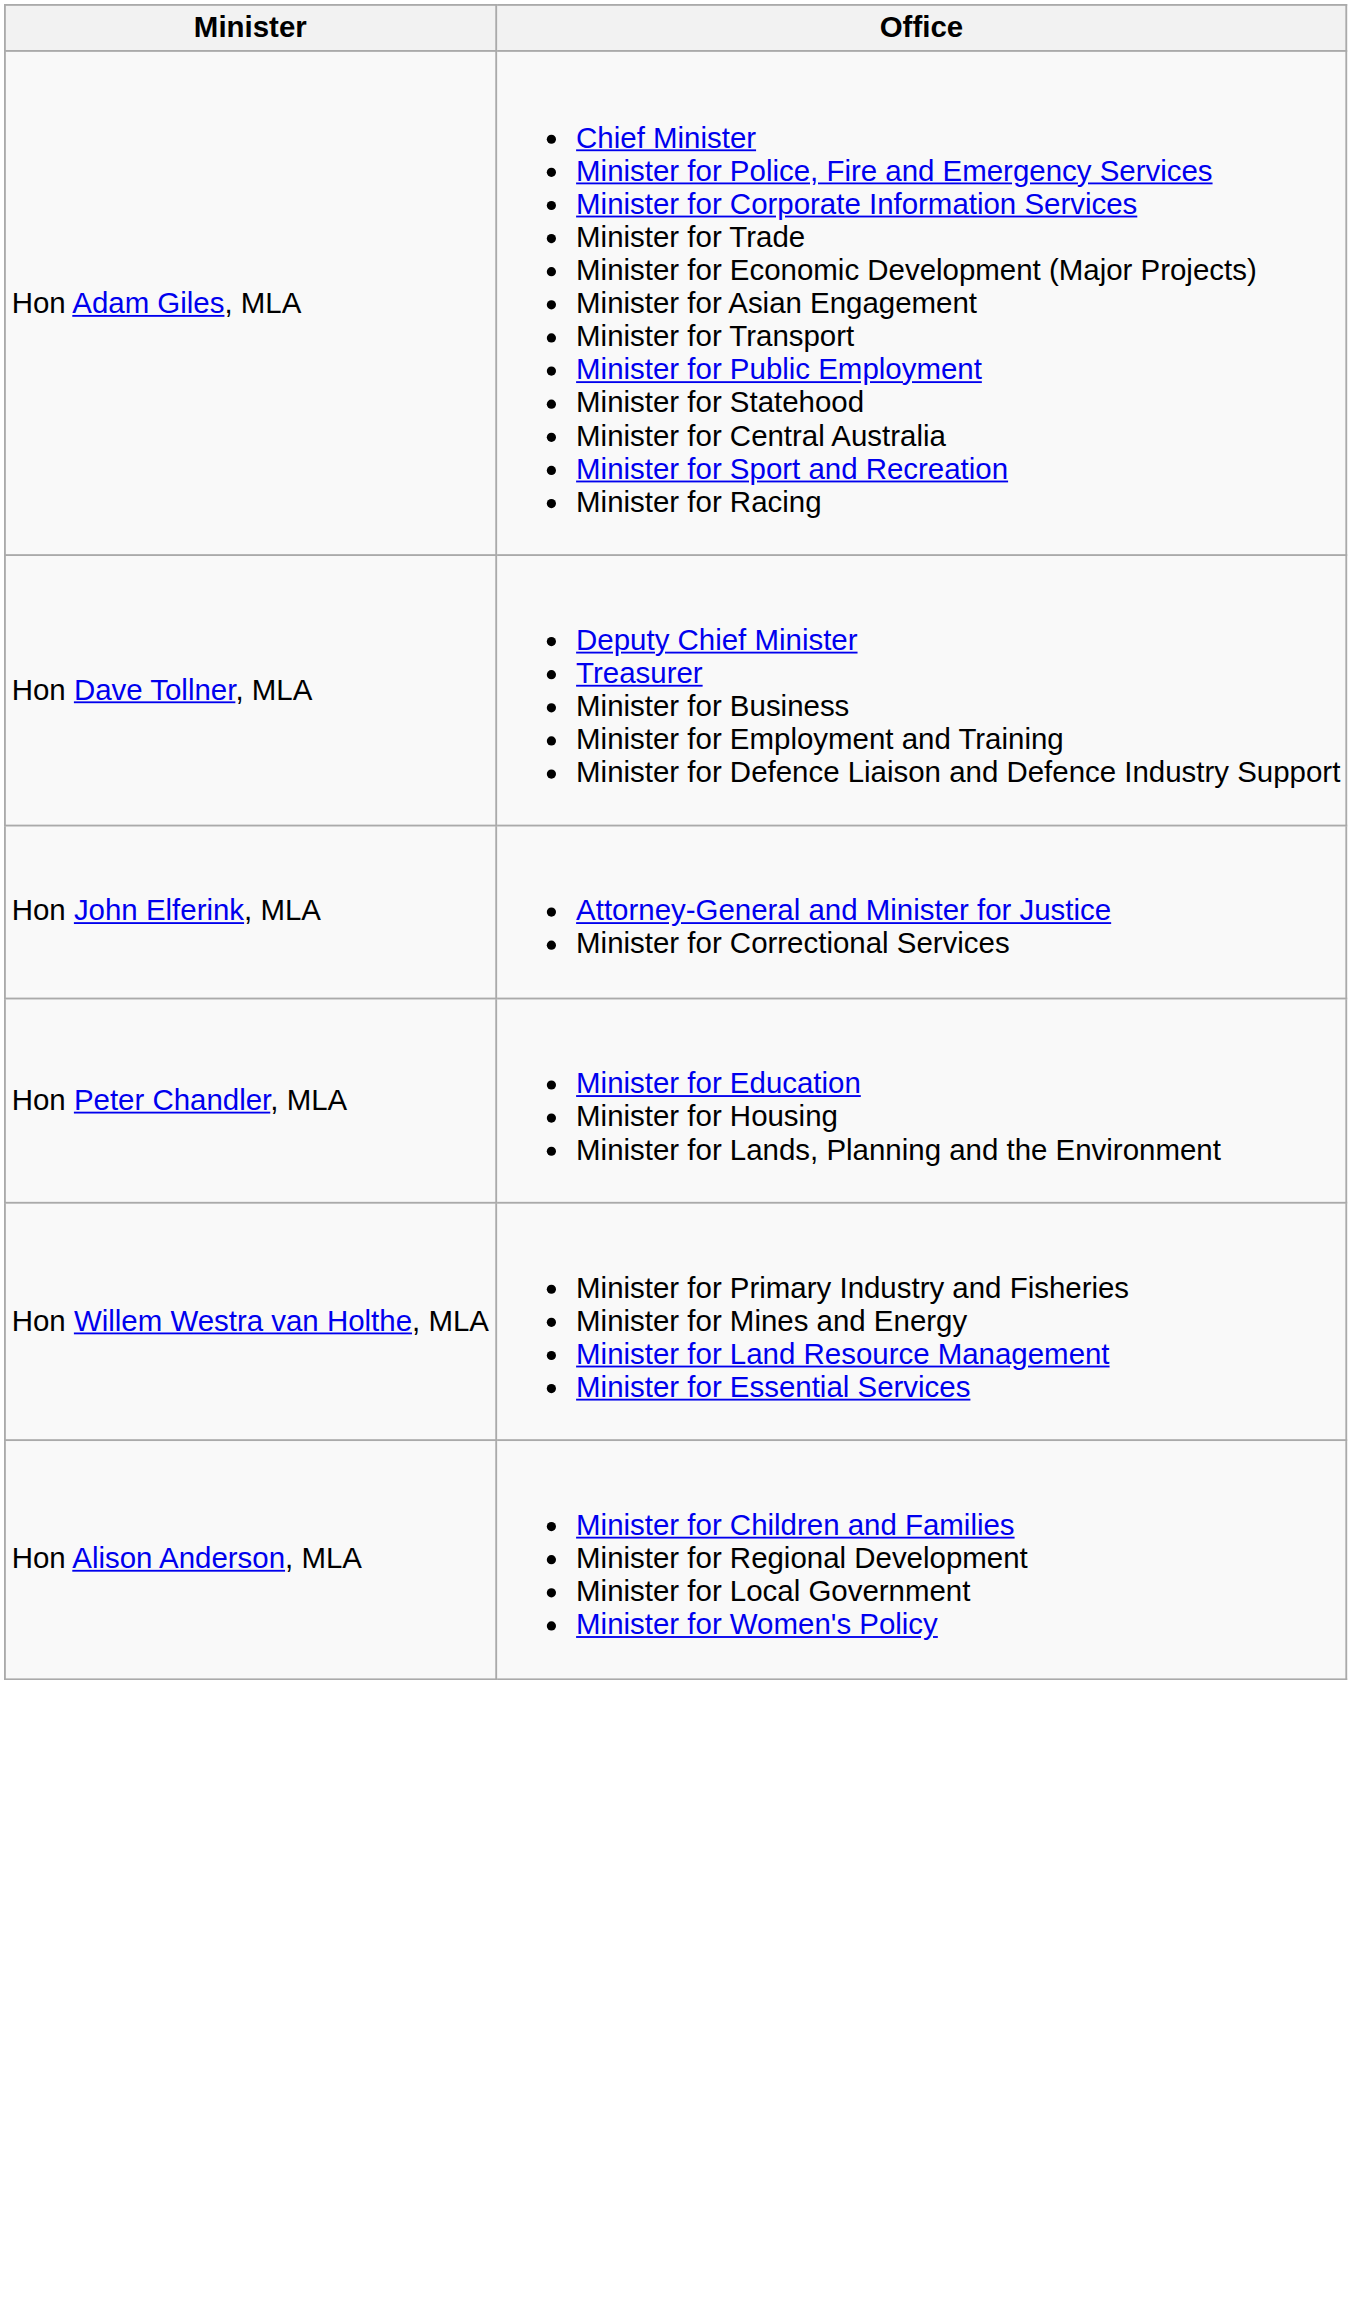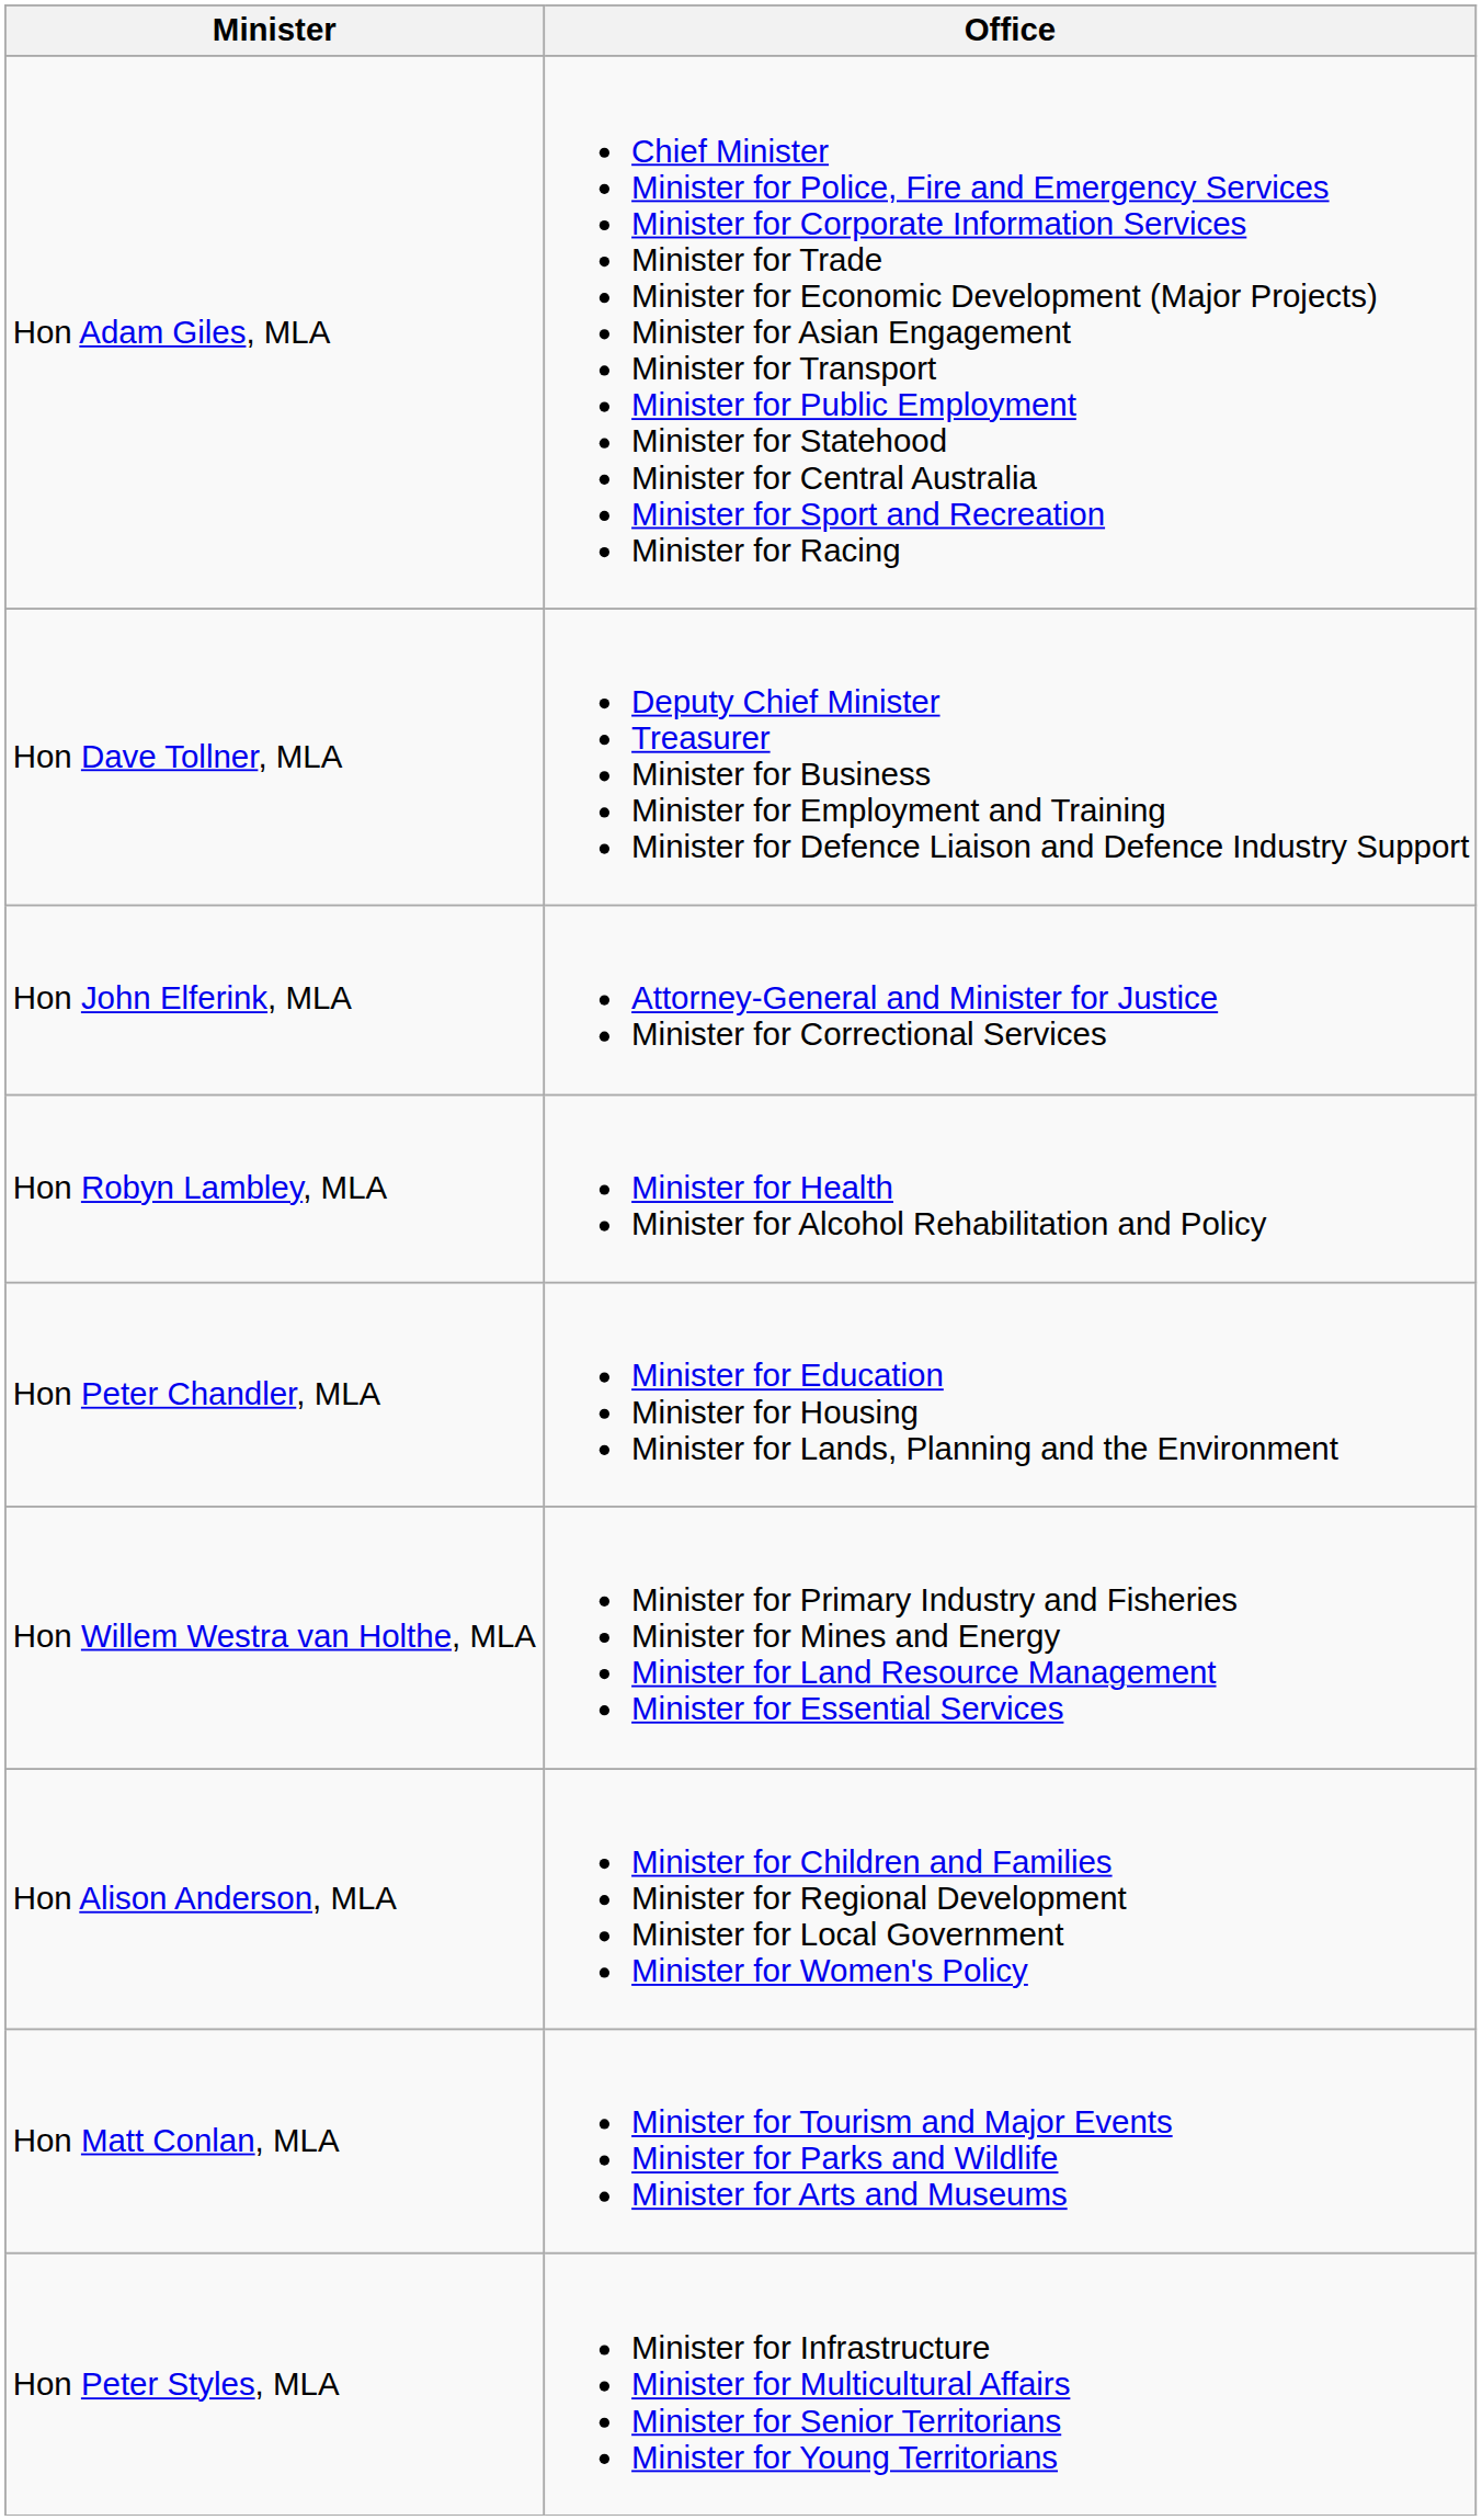+ row: Hon Robyn Lambley, MLA | Minister for Health Minister for Alcohol Rehabilitation and Policy
+ row: Hon Matt Conlan, MLA | Minister for Tourism and Major Events Minister for Parks and Wildlife Minister for Arts and Museums
+ row: Hon Peter Styles, MLA | Minister for Infrastructure Minister for Multicultural Affairs Minister for Senior Territorians Minister for Young Territorians
